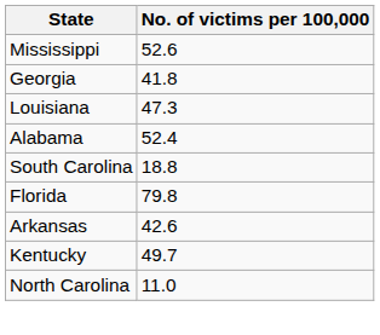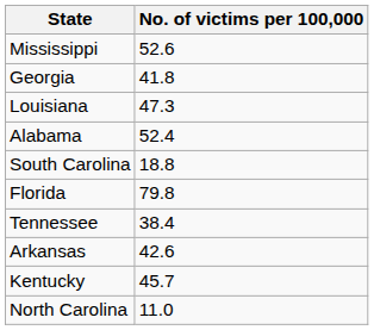+ row: Tennessee | 38.4
Kentucky | No. of victims per 100,000: 49.7 -> 45.7
